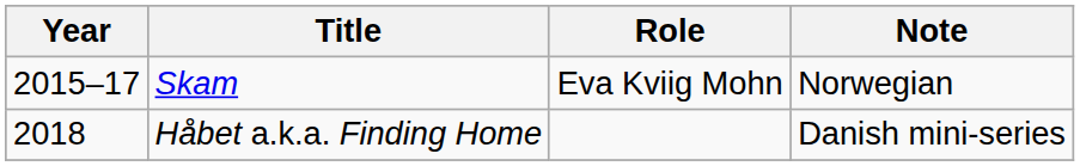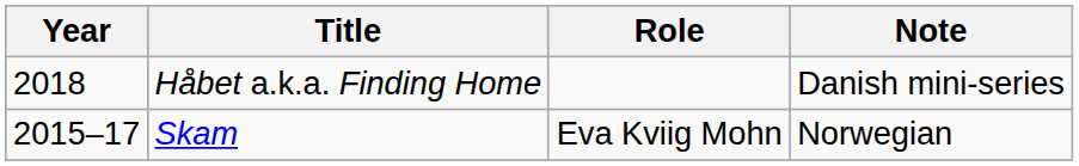rows swapped: Skam <-> Håbet a.k.a. Finding Home
